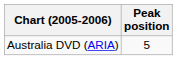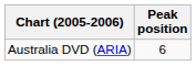Australia DVD (ARIA) | Peak position: 5 -> 6
